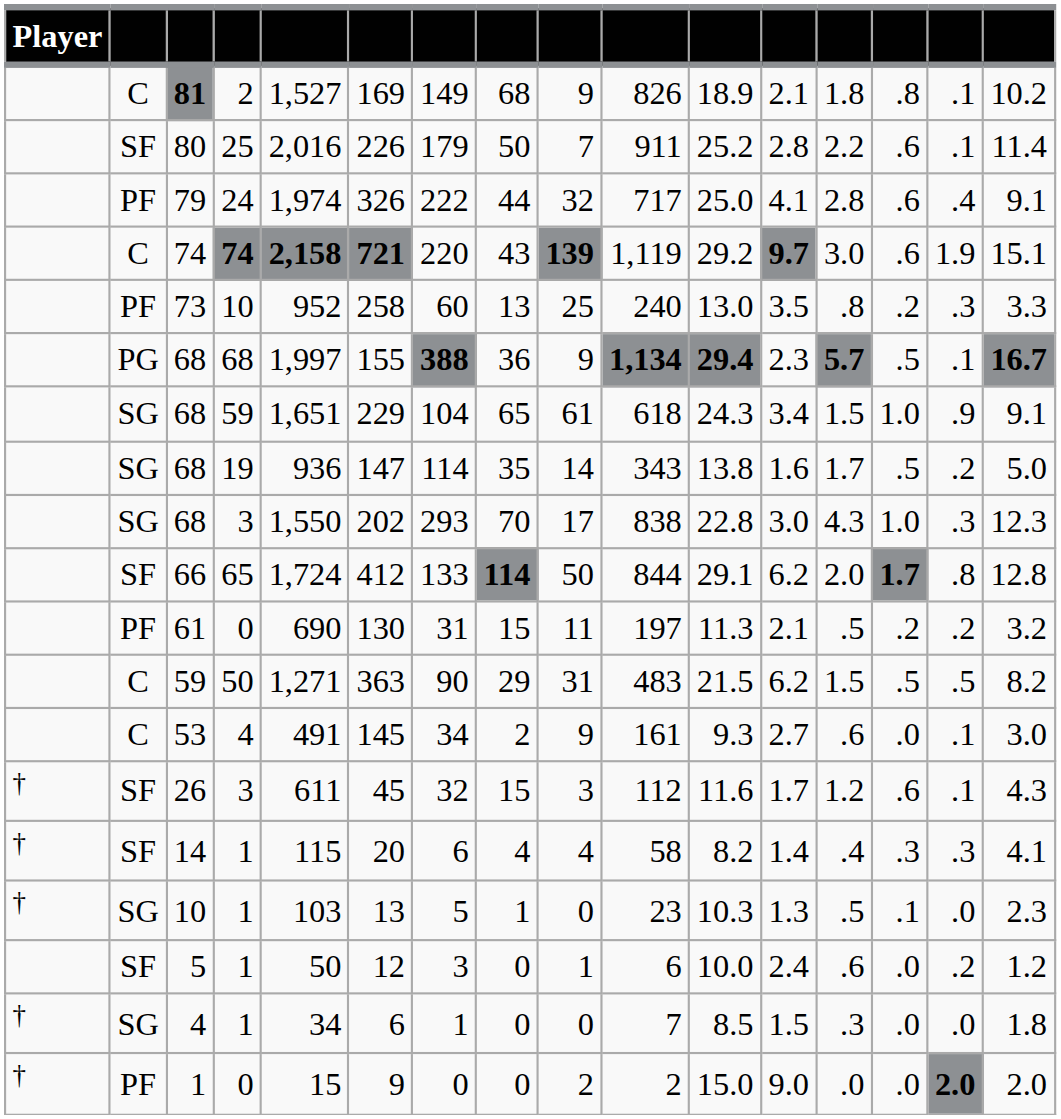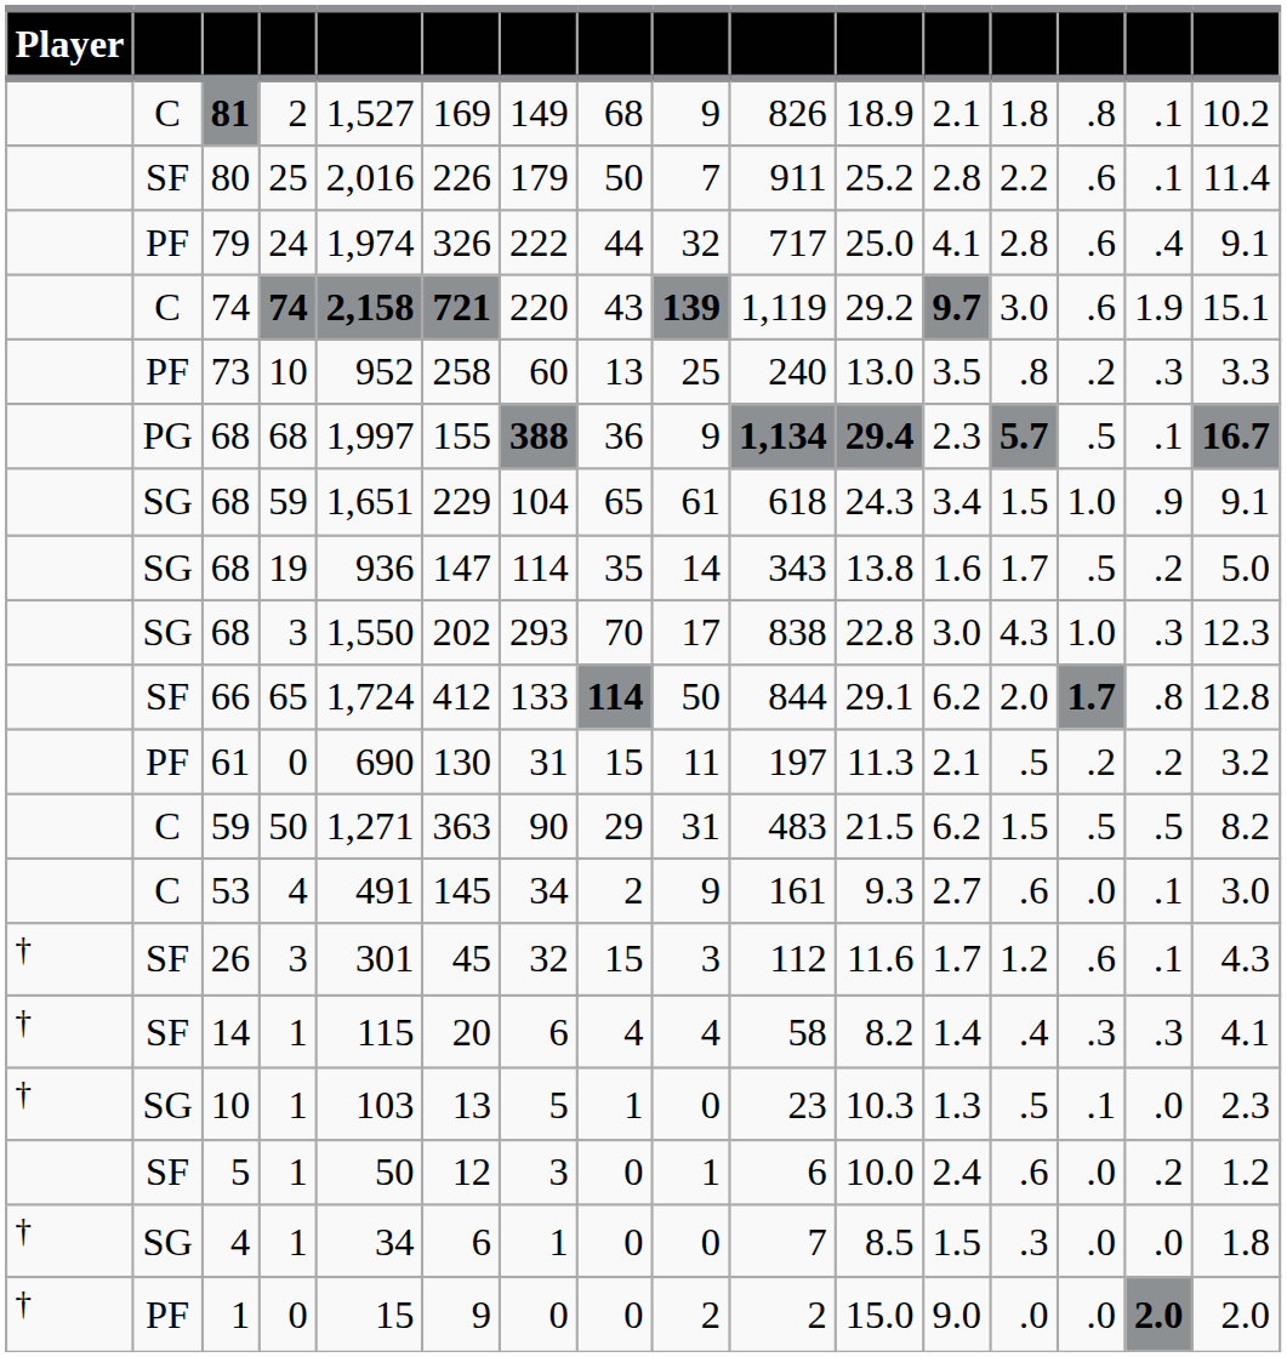26 | column 5: 611 -> 301
